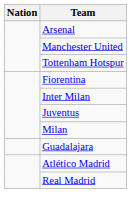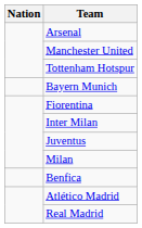+ row: Bayern Munich
- row: Guadalajara
+ row: Benfica
